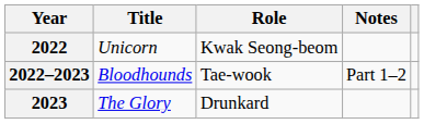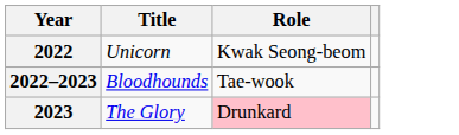- column: Notes | Part 1–2
2023 | Role: no background -> pink background
